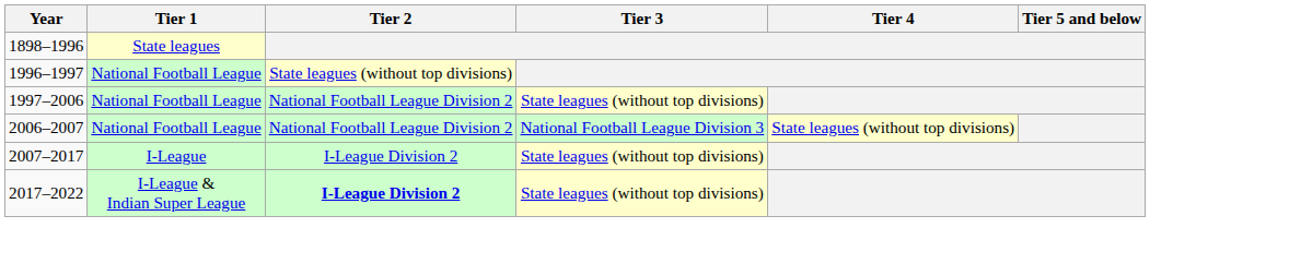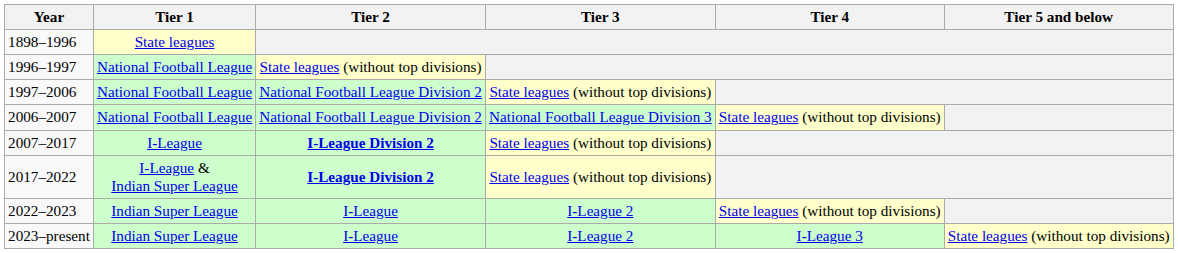2007–2017 | Tier 2: normal -> bold
+ row: 2022–2023 | Indian Super League | I-League | I-League 2 | State leagues (without top divisions)
+ row: 2023–present | Indian Super League | I-League | I-League 2 | I-League 3 | State leagues (without top divisions)
